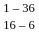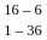rows swapped: 16 – 6 <-> 1 – 36
